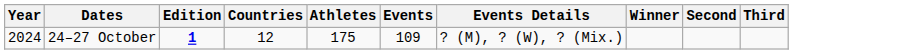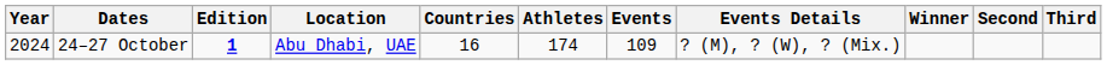+ column: Location | Abu Dhabi, UAE
24–27 October | Countries: 12 -> 16
24–27 October | Athletes: 175 -> 174
